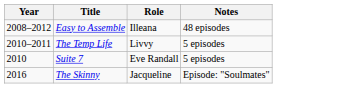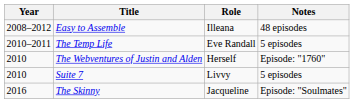The Temp Life | Role: Livvy -> Eve Randall
+ row: 2010 | The Webventures of Justin and Alden | Herself | Episode: "1760"
Suite 7 | Role: Eve Randall -> Livvy
